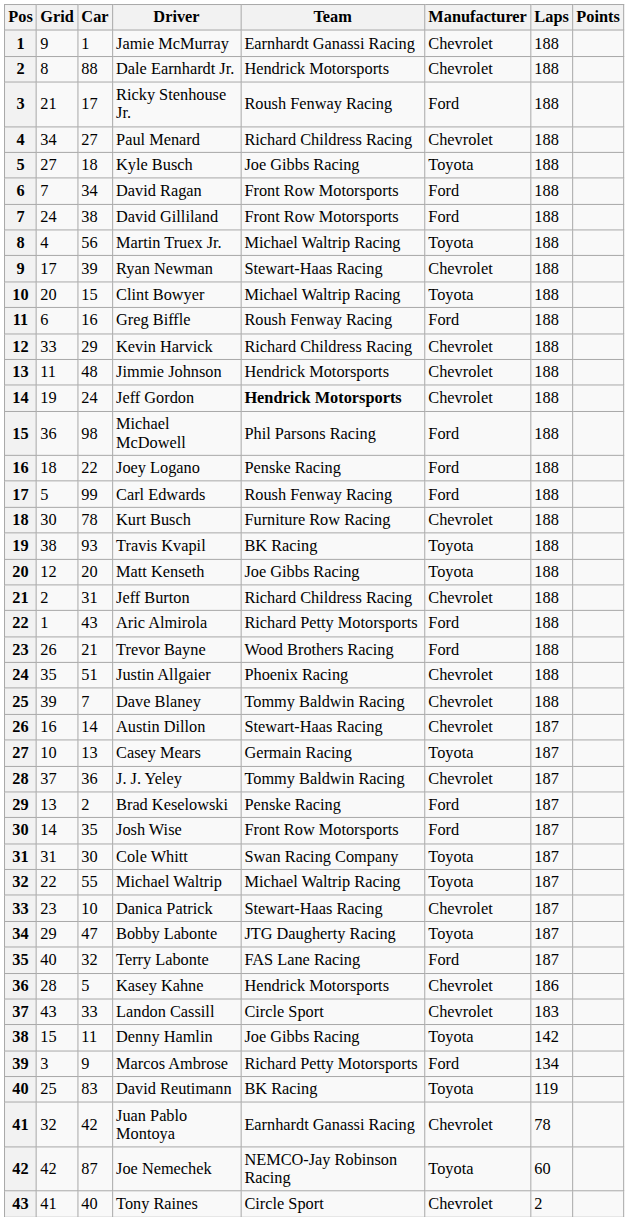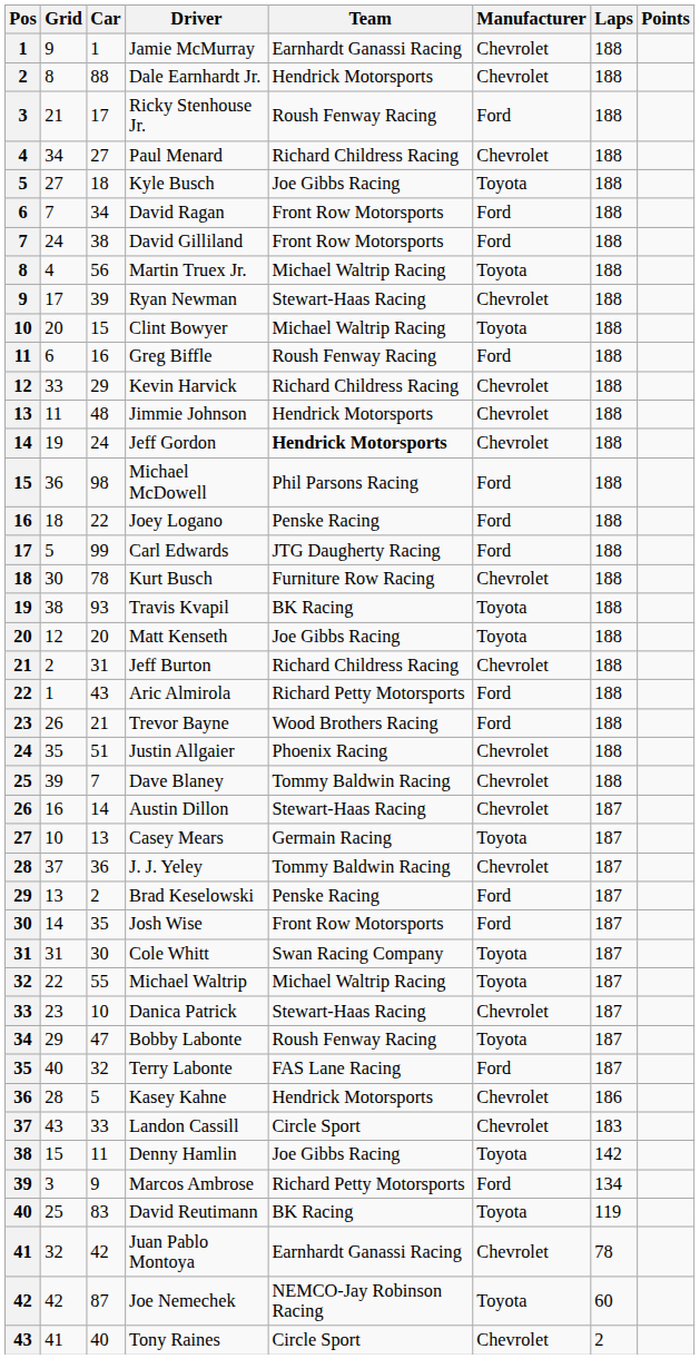Carl Edwards | Team: Roush Fenway Racing -> JTG Daugherty Racing
Bobby Labonte | Team: JTG Daugherty Racing -> Roush Fenway Racing
